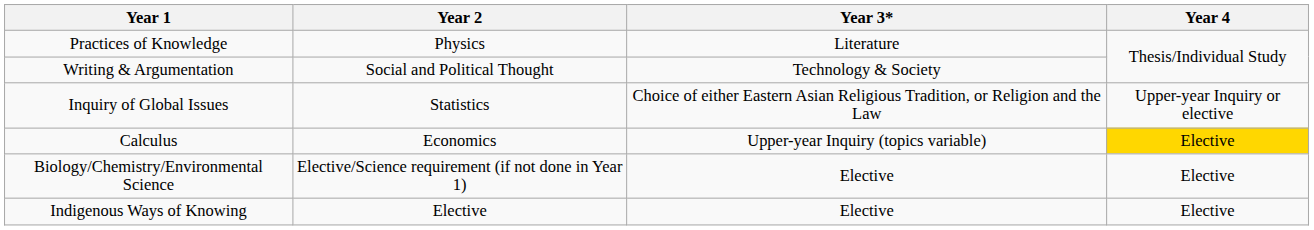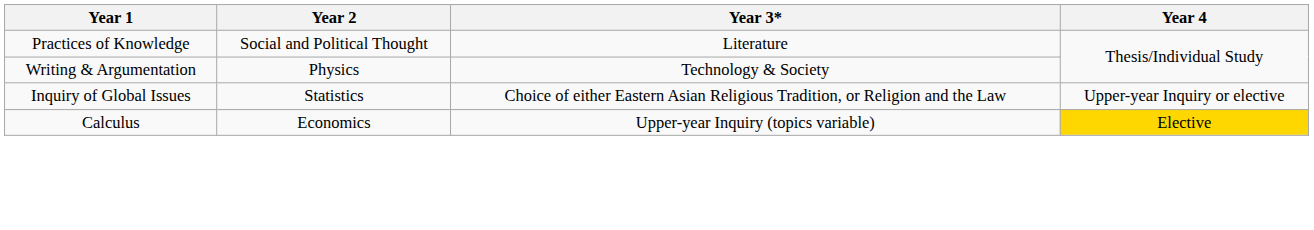Practices of Knowledge | Year 2: Physics -> Social and Political Thought
Writing & Argumentation | Year 2: Social and Political Thought -> Physics
- row: Biology/Chemistry/Environmental Science | Elective/Science requirement (if not done in Year 1) | Elective | Elective
- row: Indigenous Ways of Knowing | Elective | Elective | Elective
